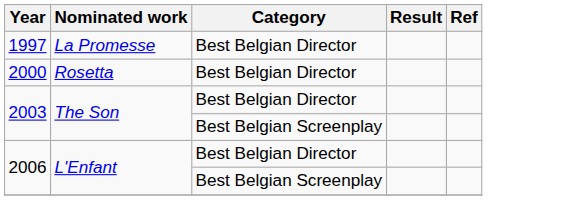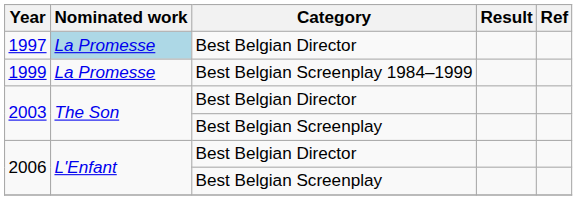1997 | Nominated work: no background -> lightblue background
+ row: 1999 | La Promesse | Best Belgian Screenplay 1984–1999
- row: 2000 | Rosetta | Best Belgian Director
